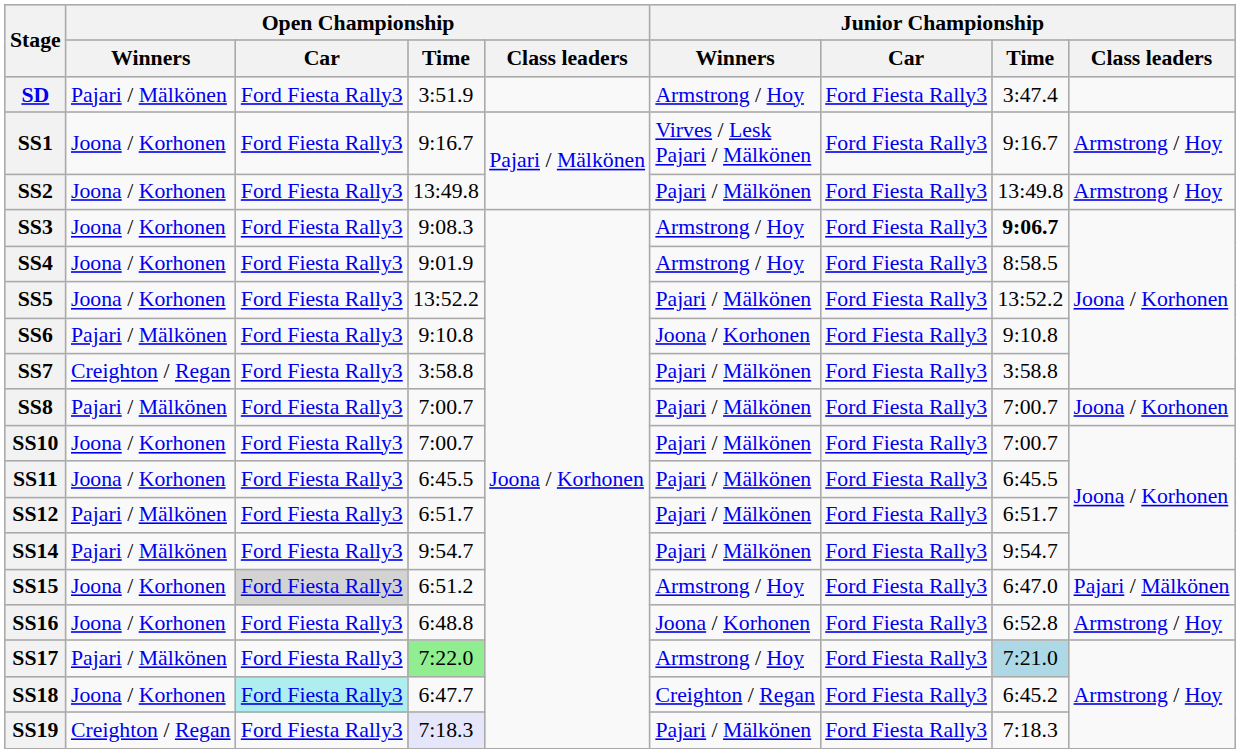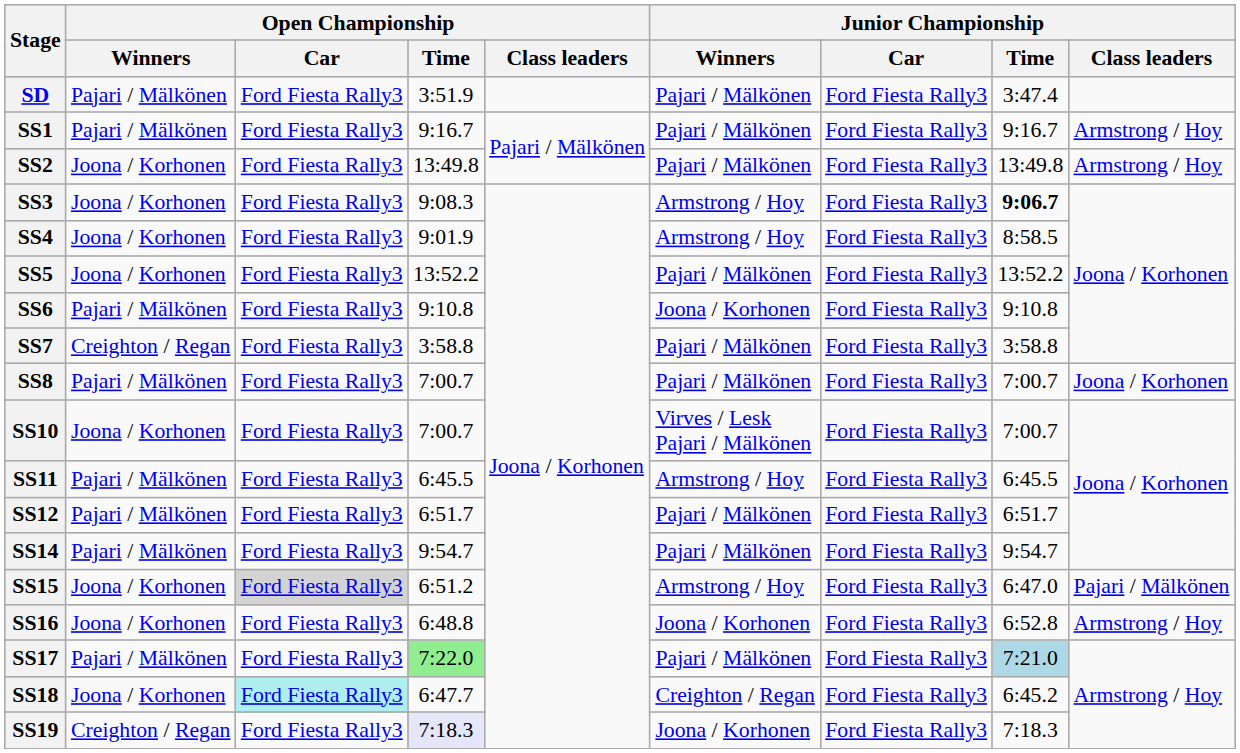SD | Junior Championship / Winners: Armstrong / Hoy -> Pajari / Mälkönen
SS1 | Open Championship / Winners: Joona / Korhonen -> Pajari / Mälkönen
SS1 | Junior Championship / Winners: Virves / Lesk Pajari / Mälkönen -> Pajari / Mälkönen
SS10 | Junior Championship / Winners: Pajari / Mälkönen -> Virves / Lesk Pajari / Mälkönen
SS11 | Open Championship / Winners: Joona / Korhonen -> Pajari / Mälkönen
SS11 | Junior Championship / Winners: Pajari / Mälkönen -> Armstrong / Hoy
SS17 | Junior Championship / Winners: Armstrong / Hoy -> Pajari / Mälkönen
SS19 | Junior Championship / Winners: Pajari / Mälkönen -> Joona / Korhonen
